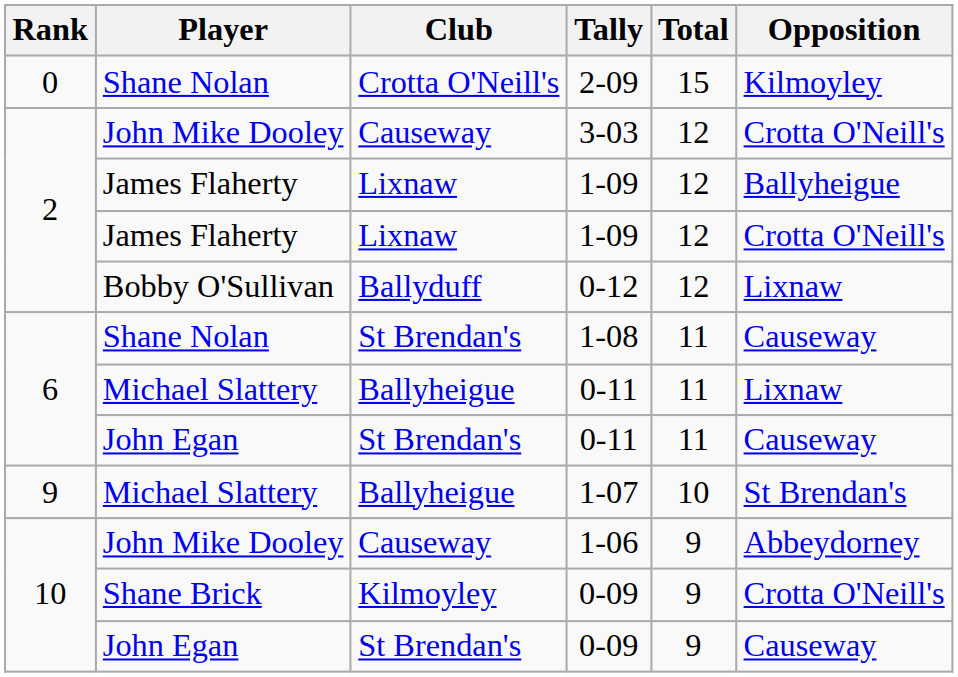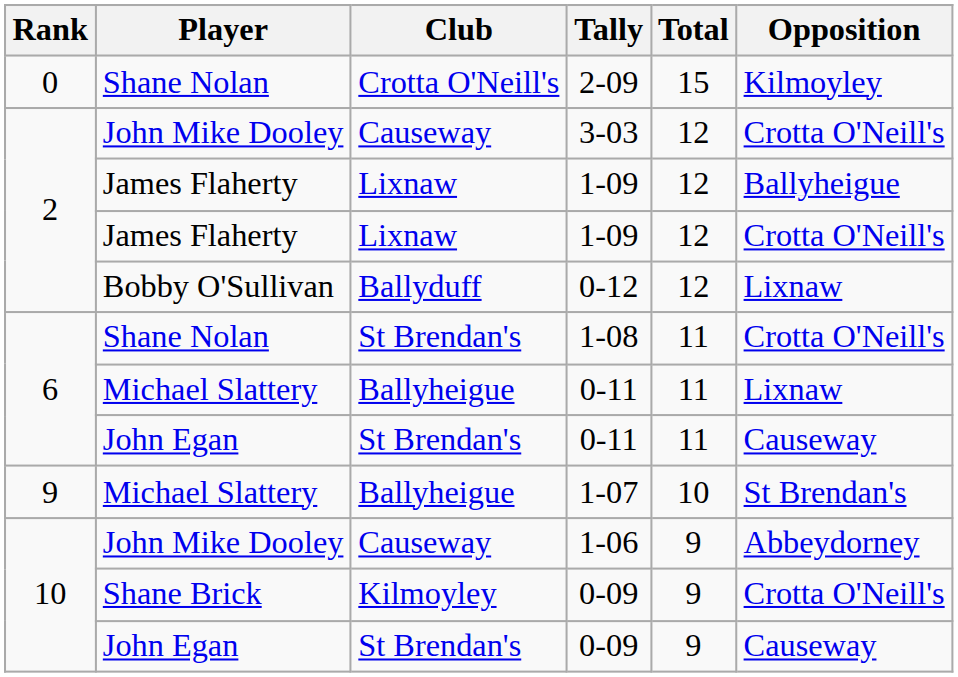1-08 | Opposition: Causeway -> Crotta O'Neill's
